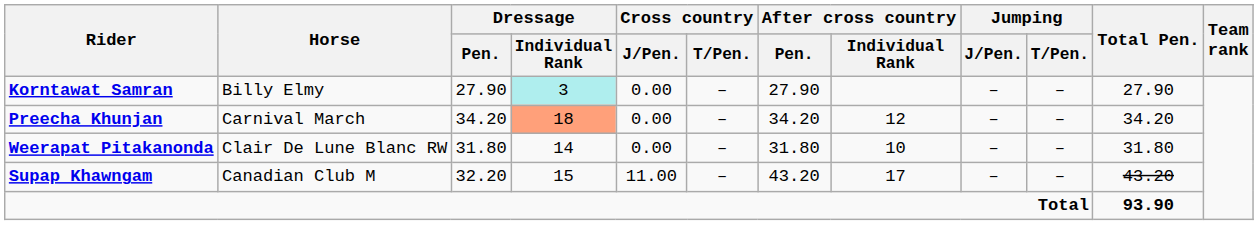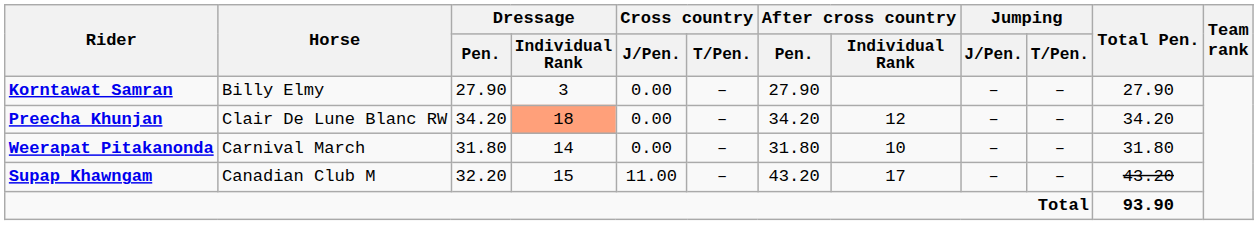Korntawat Samran | Dressage / Individual Rank: paleturquoise background -> no background
Preecha Khunjan | Horse: Carnival March -> Clair De Lune Blanc RW
Weerapat Pitakanonda | Horse: Clair De Lune Blanc RW -> Carnival March
